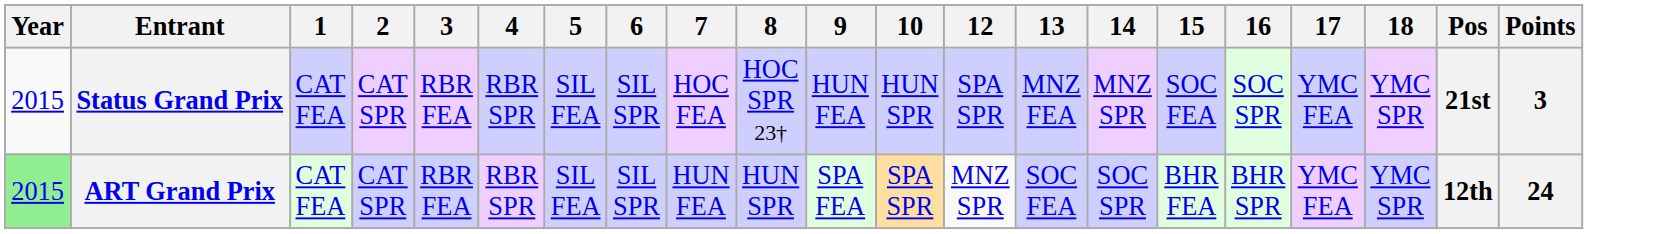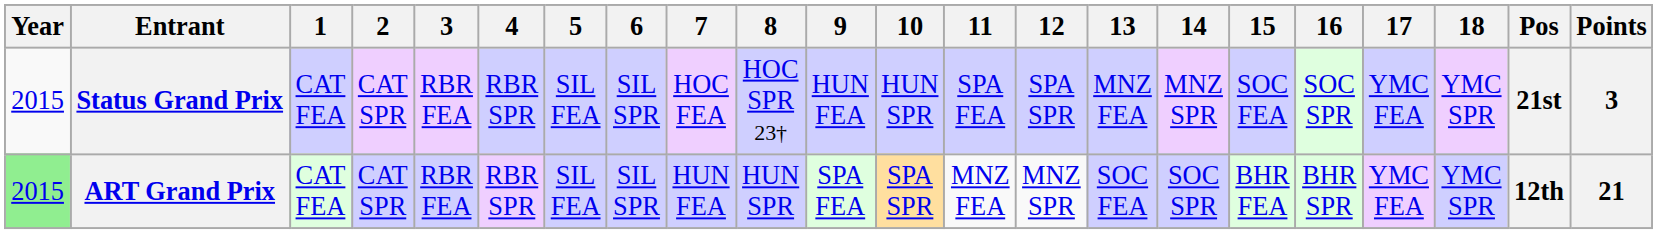+ column: 11 | SPA FEA | MNZ FEA
ART Grand Prix | Points: 24 -> 21
